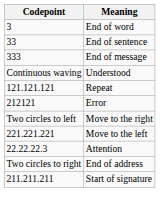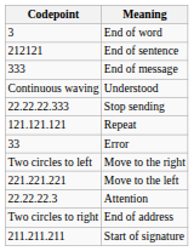End of sentence | Codepoint: 33 -> 212121
+ row: 22.22.22.333 | Stop sending
Error | Codepoint: 212121 -> 33
